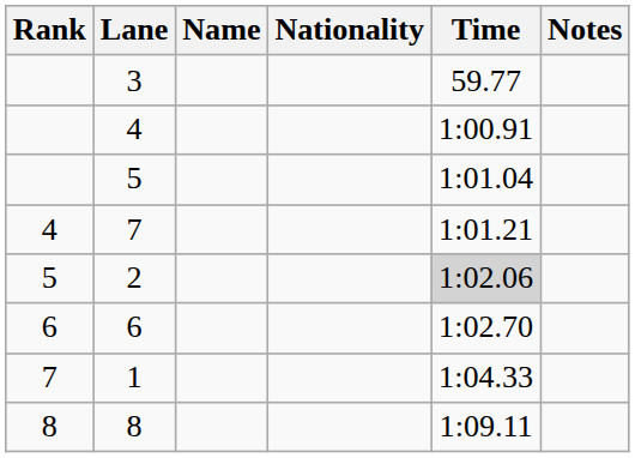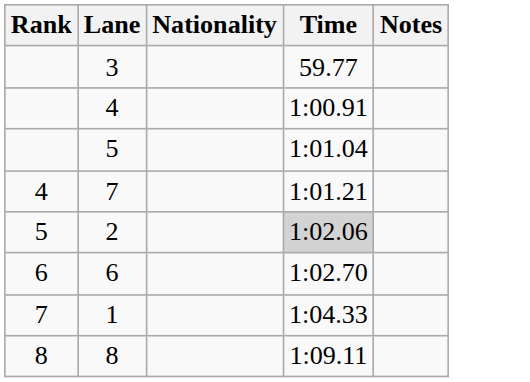- column: Name
